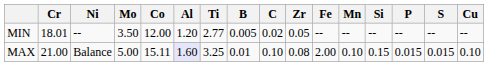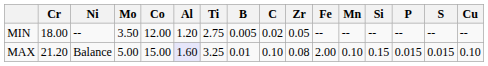MIN | Cr: 18.01 -> 18.00
MIN | Ti: 2.77 -> 2.75
MAX | Cr: 21.00 -> 21.20
MAX | Co: 15.11 -> 15.00
